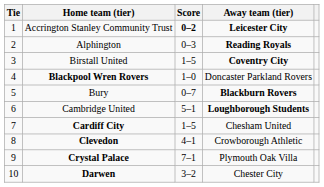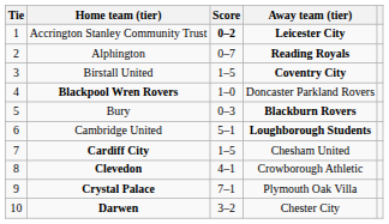Alphington | Score: 0–3 -> 0–7
Bury | Score: 0–7 -> 0–3
